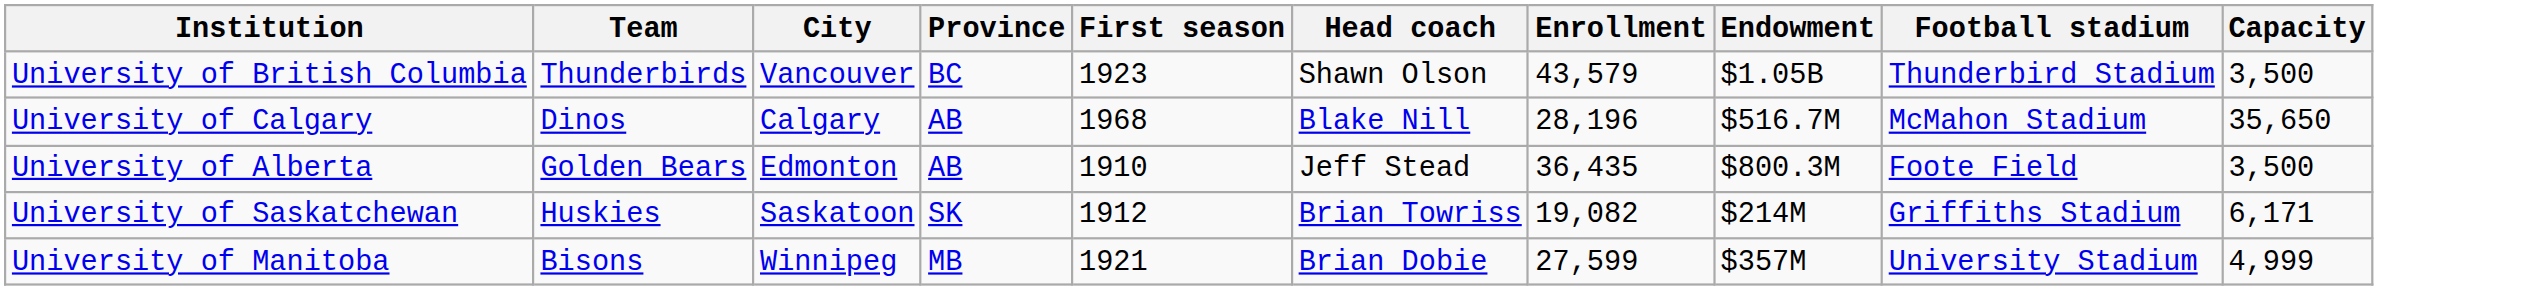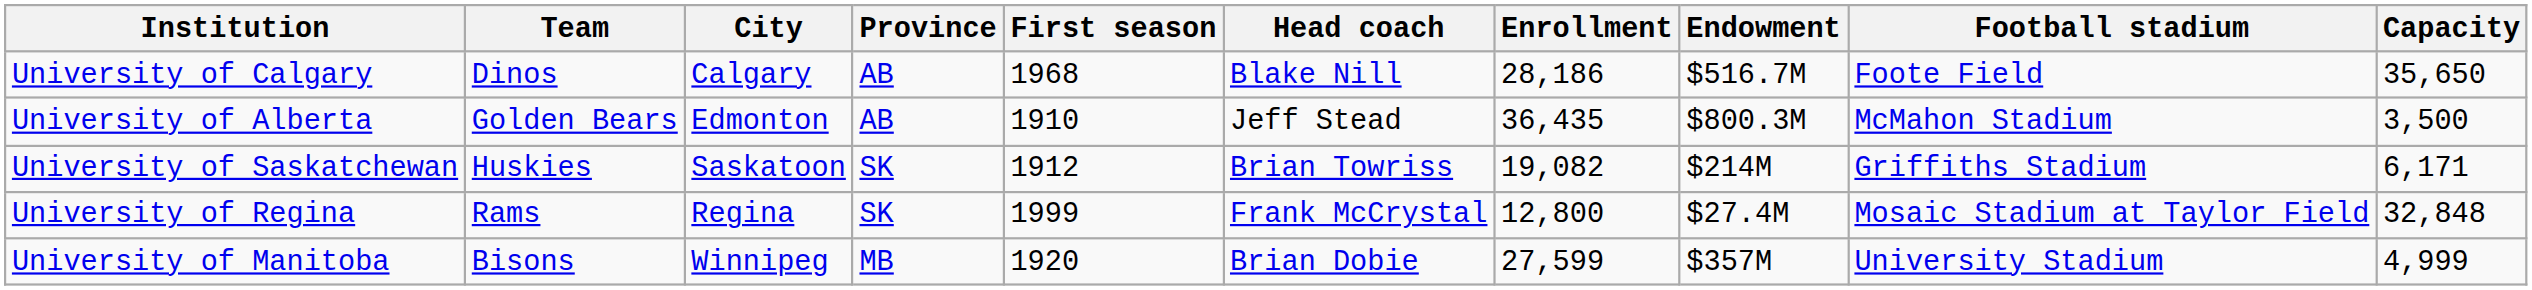- row: University of British Columbia | Thunderbirds | Vancouver | BC | 1923 | Shawn Olson | 43,579 | $1.05B | Thunderbird Stadium | 3,500
University of Calgary | Enrollment: 28,196 -> 28,186
University of Calgary | Football stadium: McMahon Stadium -> Foote Field
University of Alberta | Football stadium: Foote Field -> McMahon Stadium
+ row: University of Regina | Rams | Regina | SK | 1999 | Frank McCrystal | 12,800 | $27.4M | Mosaic Stadium at Taylor Field | 32,848
University of Manitoba | First season: 1921 -> 1920
